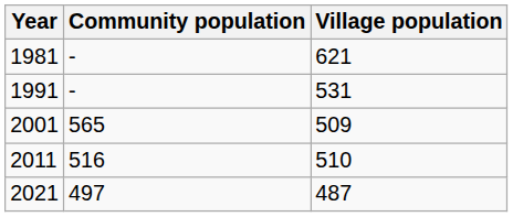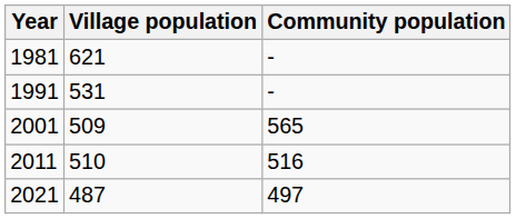columns swapped: Village population <-> Community population
